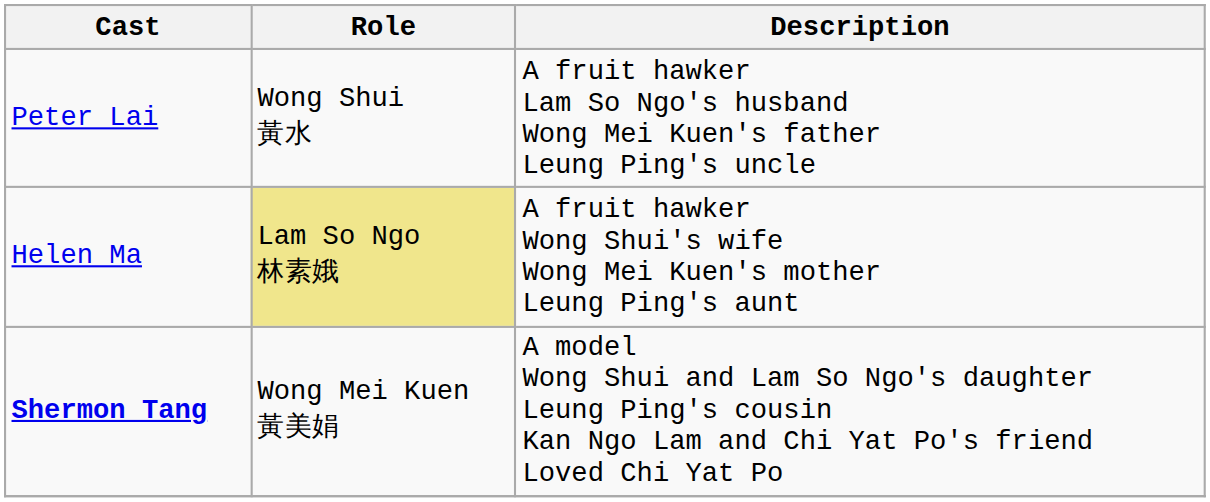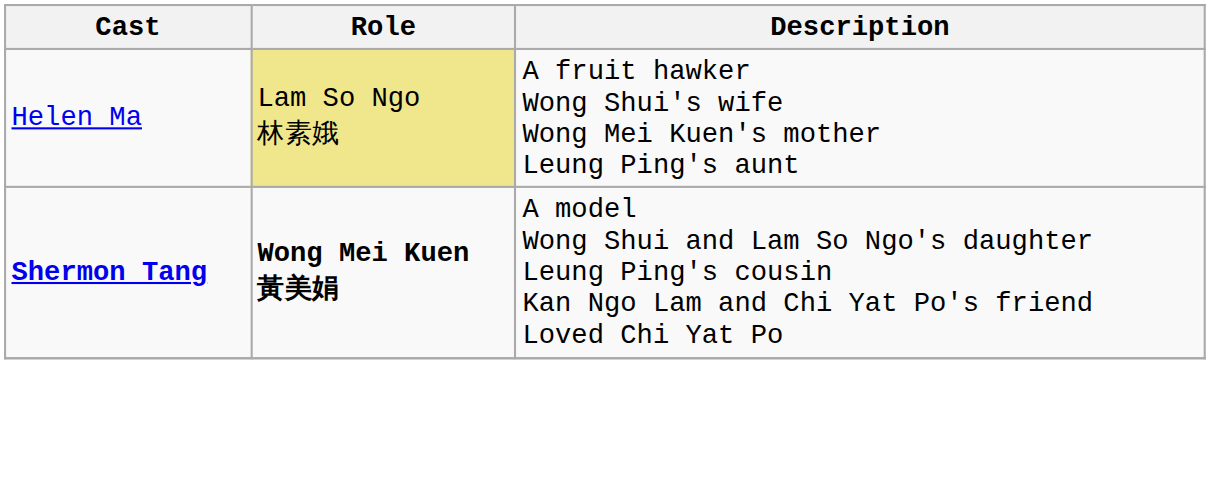- row: Peter Lai | Wong Shui 黃水 | A fruit hawker Lam So Ngo's husband Wong Mei Kuen's father Leung Ping's uncle
Shermon Tang | Role: normal -> bold
